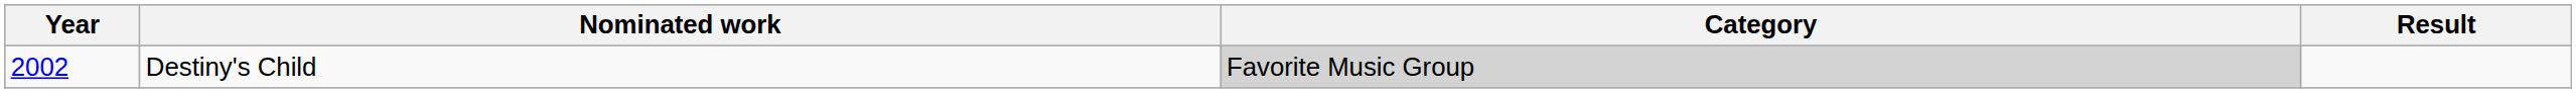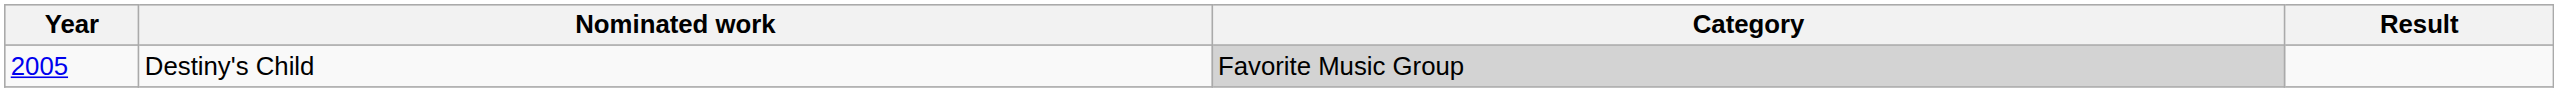Destiny's Child | Year: 2002 -> 2005
